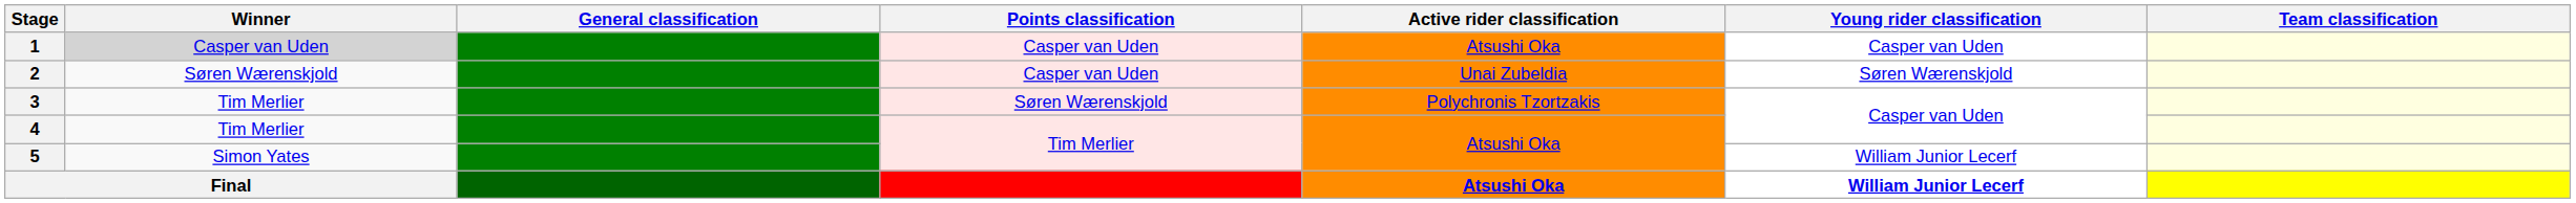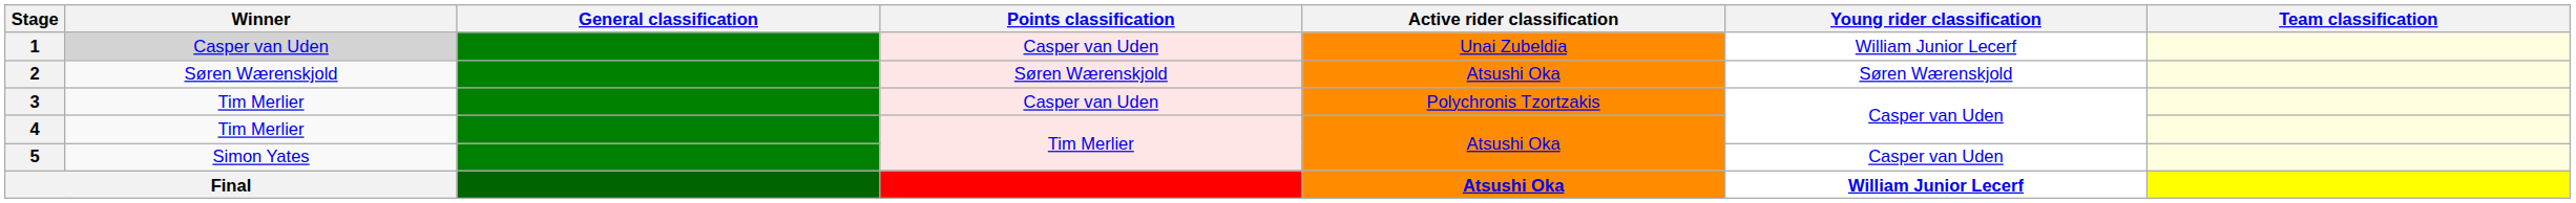1 | Active rider classification: Atsushi Oka -> Unai Zubeldia
1 | Young rider classification: Casper van Uden -> William Junior Lecerf
2 | Points classification: Casper van Uden -> Søren Wærenskjold
2 | Active rider classification: Unai Zubeldia -> Atsushi Oka
3 | Points classification: Søren Wærenskjold -> Casper van Uden
5 | Young rider classification: William Junior Lecerf -> Casper van Uden
